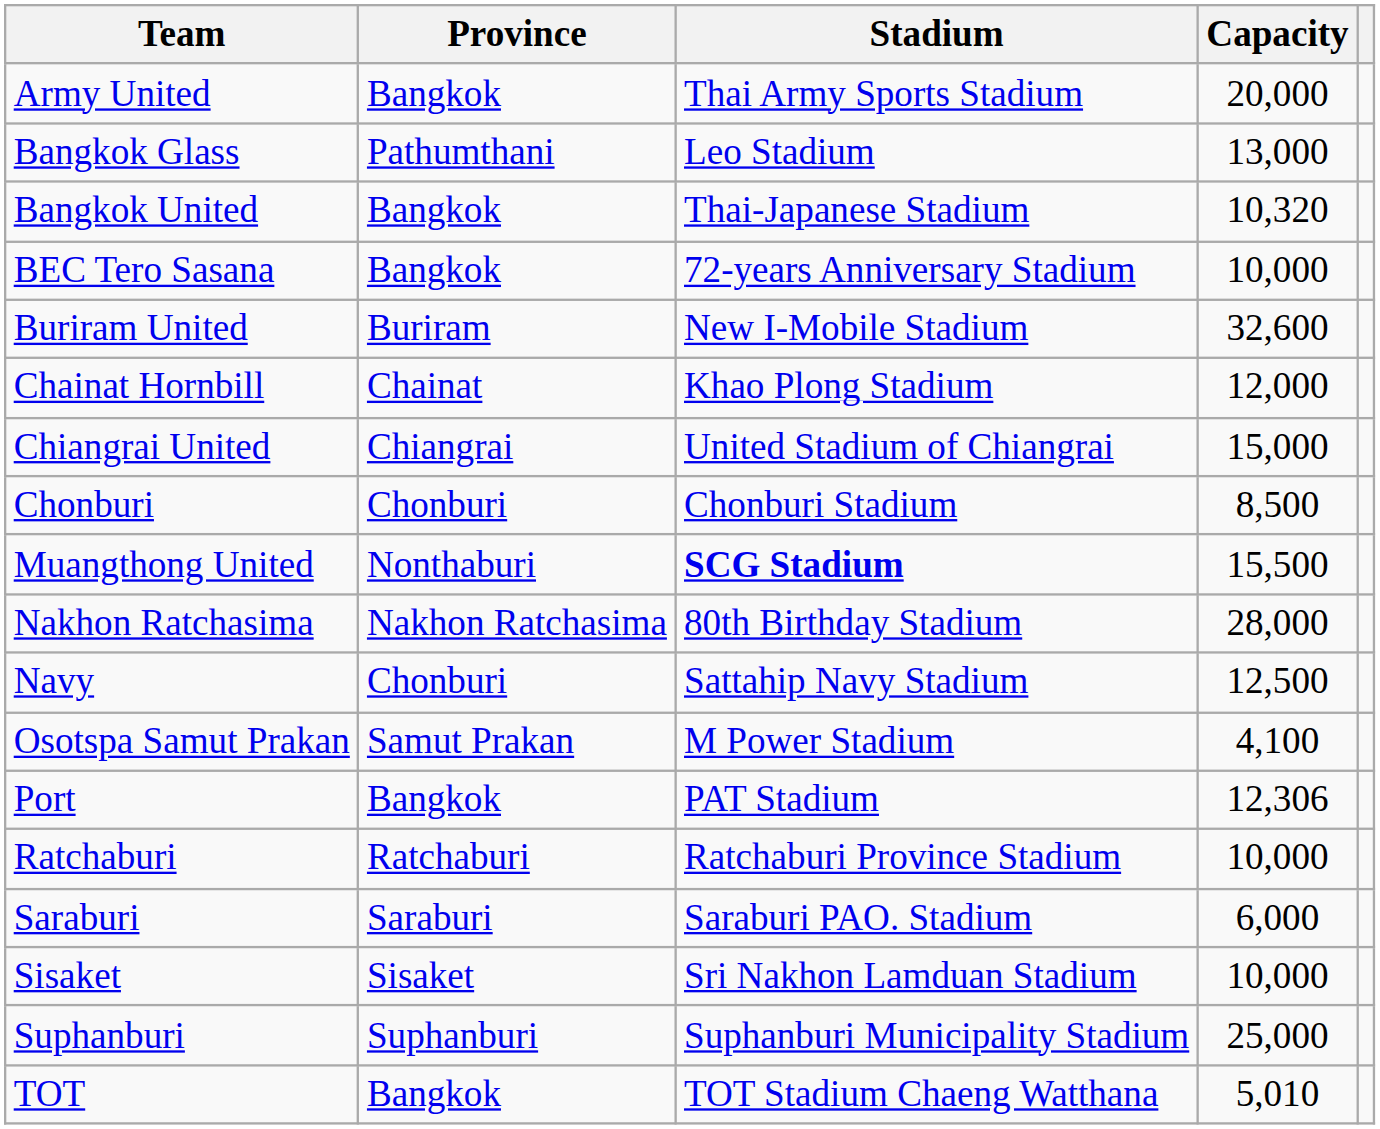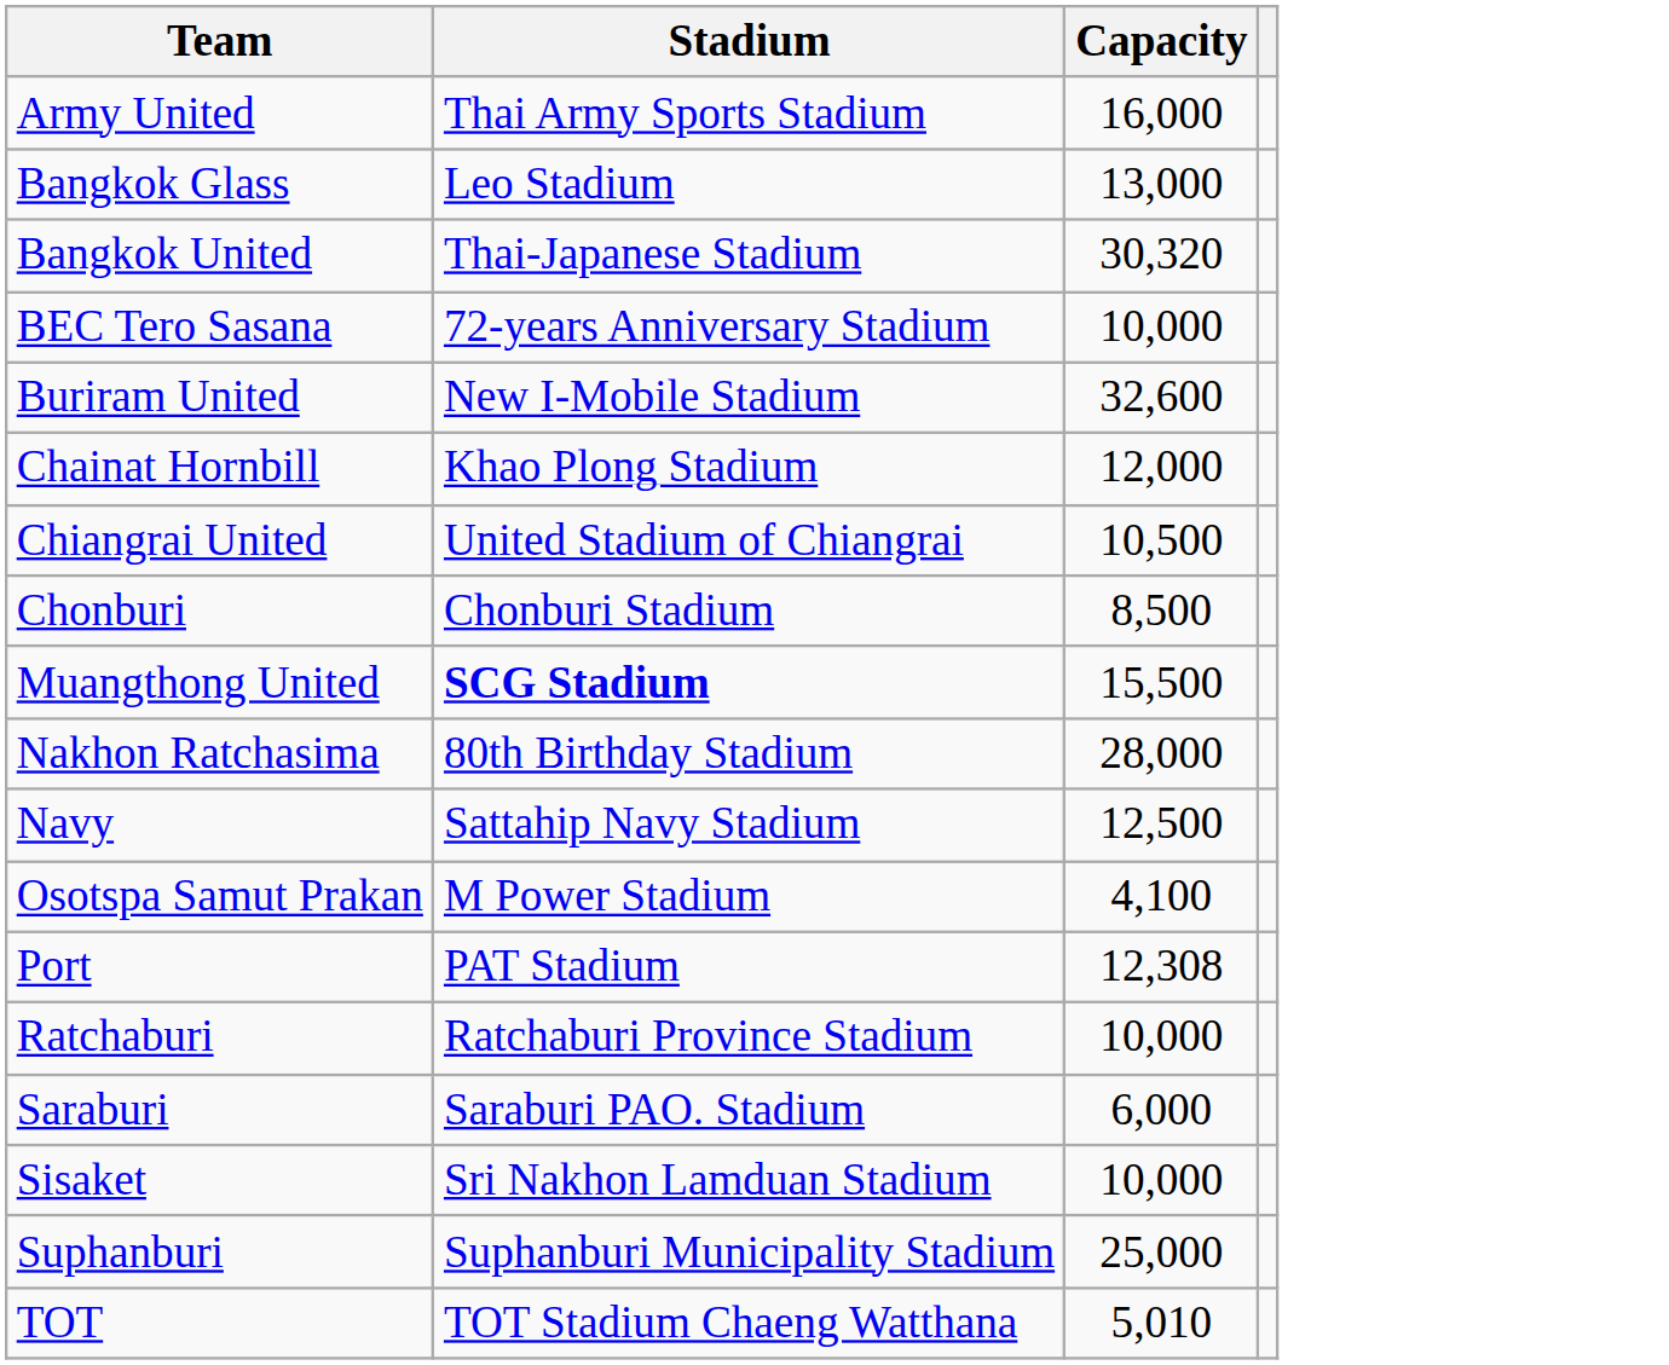- column: Province | Bangkok | Pathumthani | Bangkok | Bangkok | Buriram | Chainat | Chiangrai | Chonburi | Nonthaburi | Nakhon Ratchasima | Chonburi | Samut Prakan | Bangkok | Ratchaburi | Saraburi | Sisaket | Suphanburi | Bangkok
Army United | Capacity: 20,000 -> 16,000
Bangkok United | Capacity: 10,320 -> 30,320
Chiangrai United | Capacity: 15,000 -> 10,500
Port | Capacity: 12,306 -> 12,308
